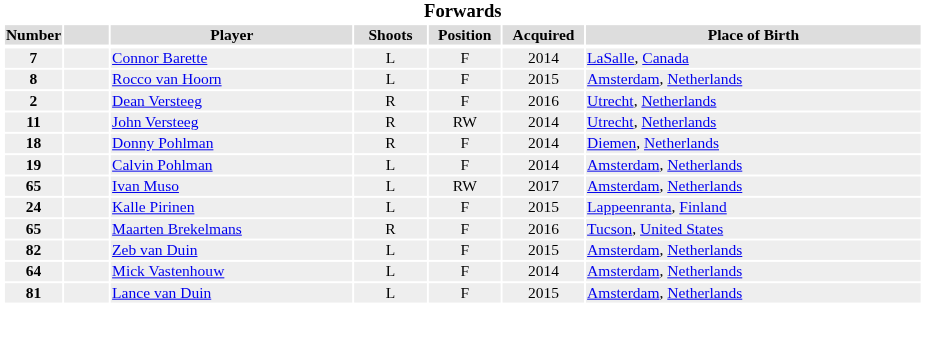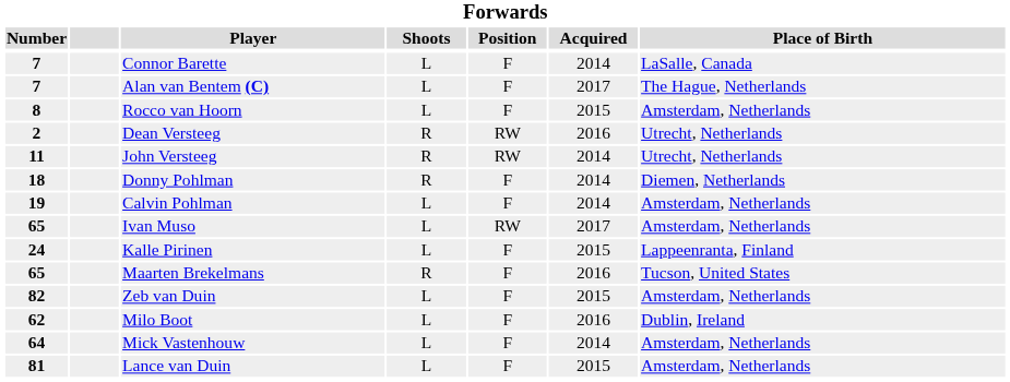+ row: 7 | Alan van Bentem (C) | L | F | 2017 | The Hague, Netherlands
Dean Versteeg | Position: F -> RW
+ row: 62 | Milo Boot | L | F | 2016 | Dublin, Ireland
